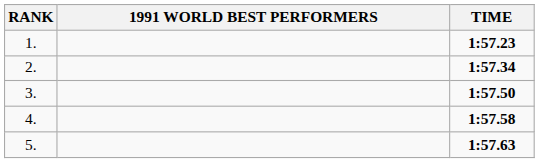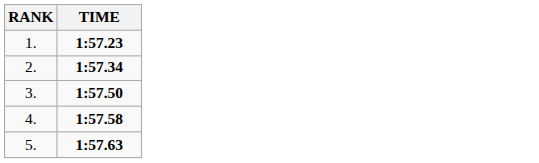- column: 1991 WORLD BEST PERFORMERS
